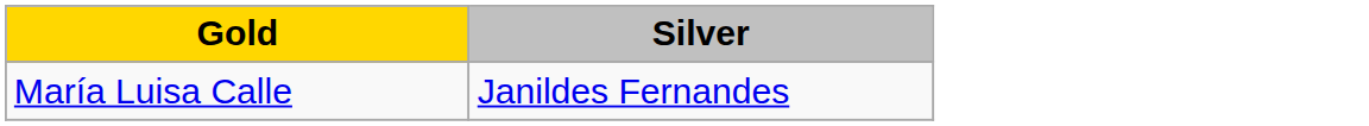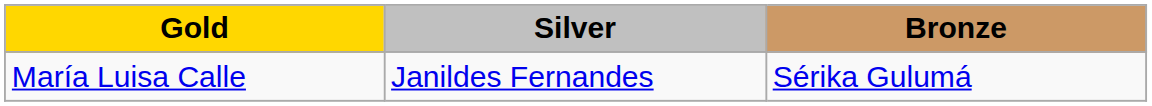+ column: Bronze | Sérika Gulumá
